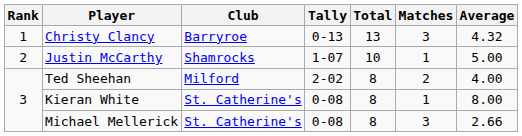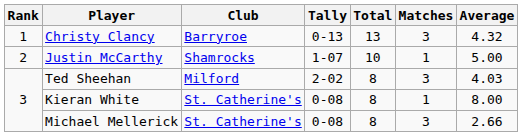Ted Sheehan | Matches: 2 -> 3
Ted Sheehan | Average: 4.00 -> 4.03
